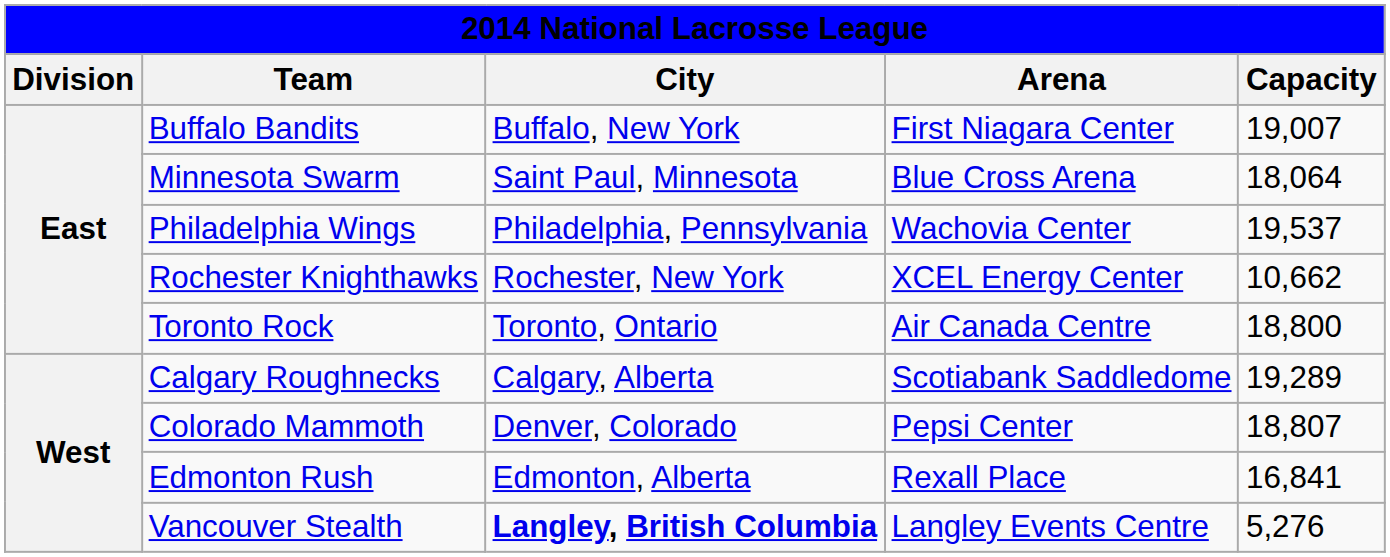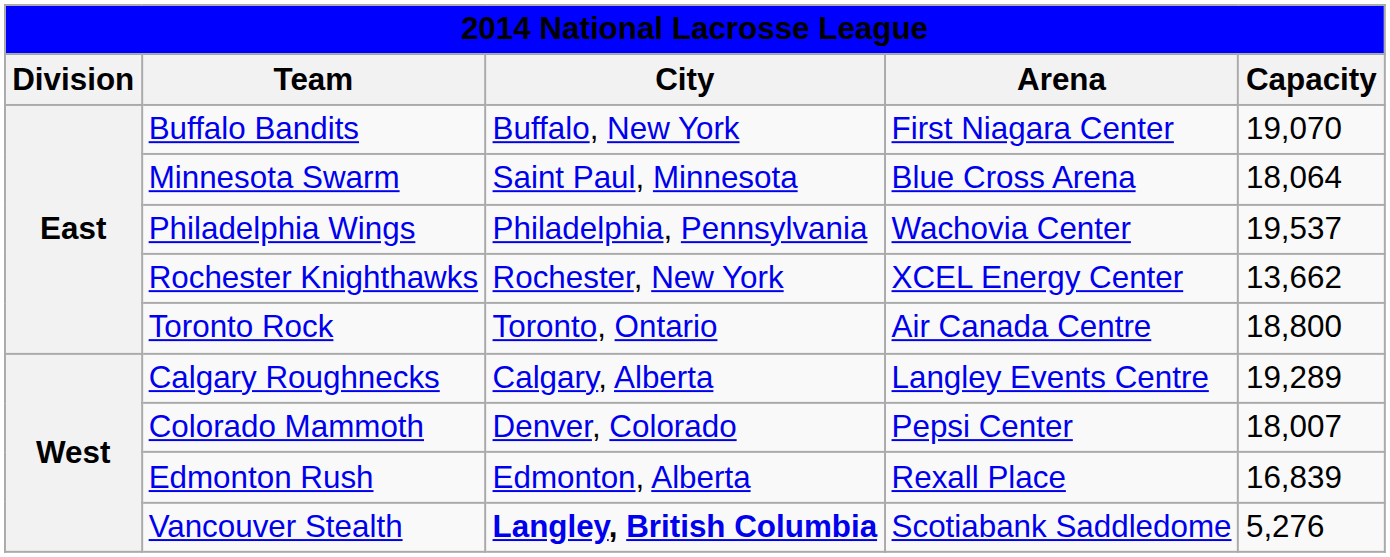Buffalo Bandits | Capacity: 19,007 -> 19,070
Rochester Knighthawks | Capacity: 10,662 -> 13,662
Calgary Roughnecks | Arena: Scotiabank Saddledome -> Langley Events Centre
Colorado Mammoth | Capacity: 18,807 -> 18,007
Edmonton Rush | Capacity: 16,841 -> 16,839
Vancouver Stealth | Arena: Langley Events Centre -> Scotiabank Saddledome
